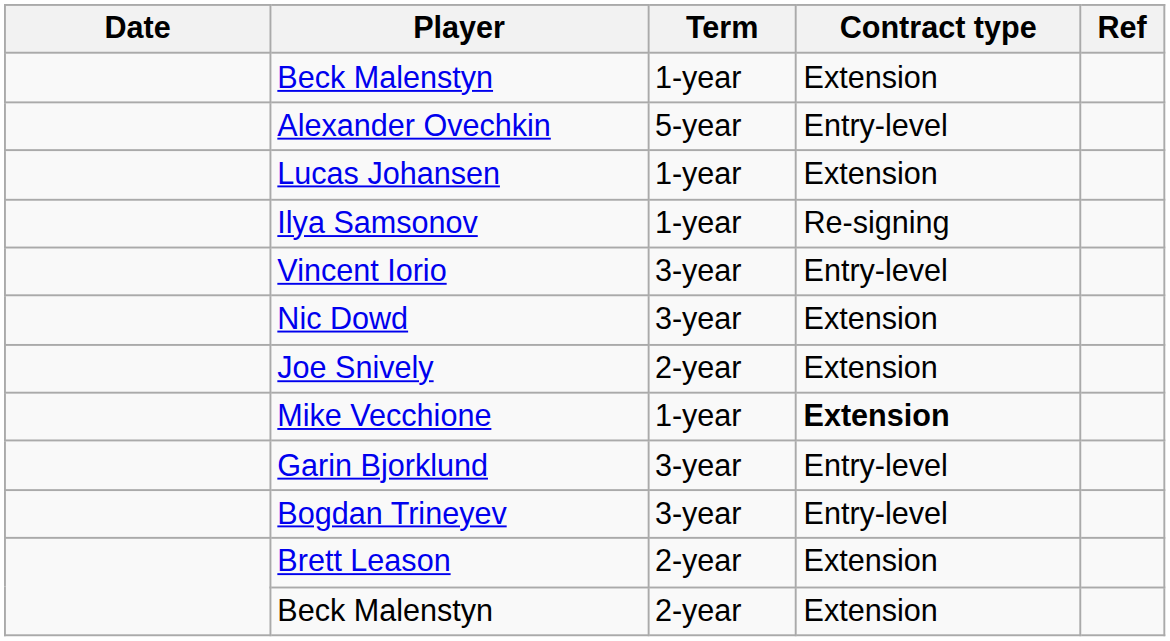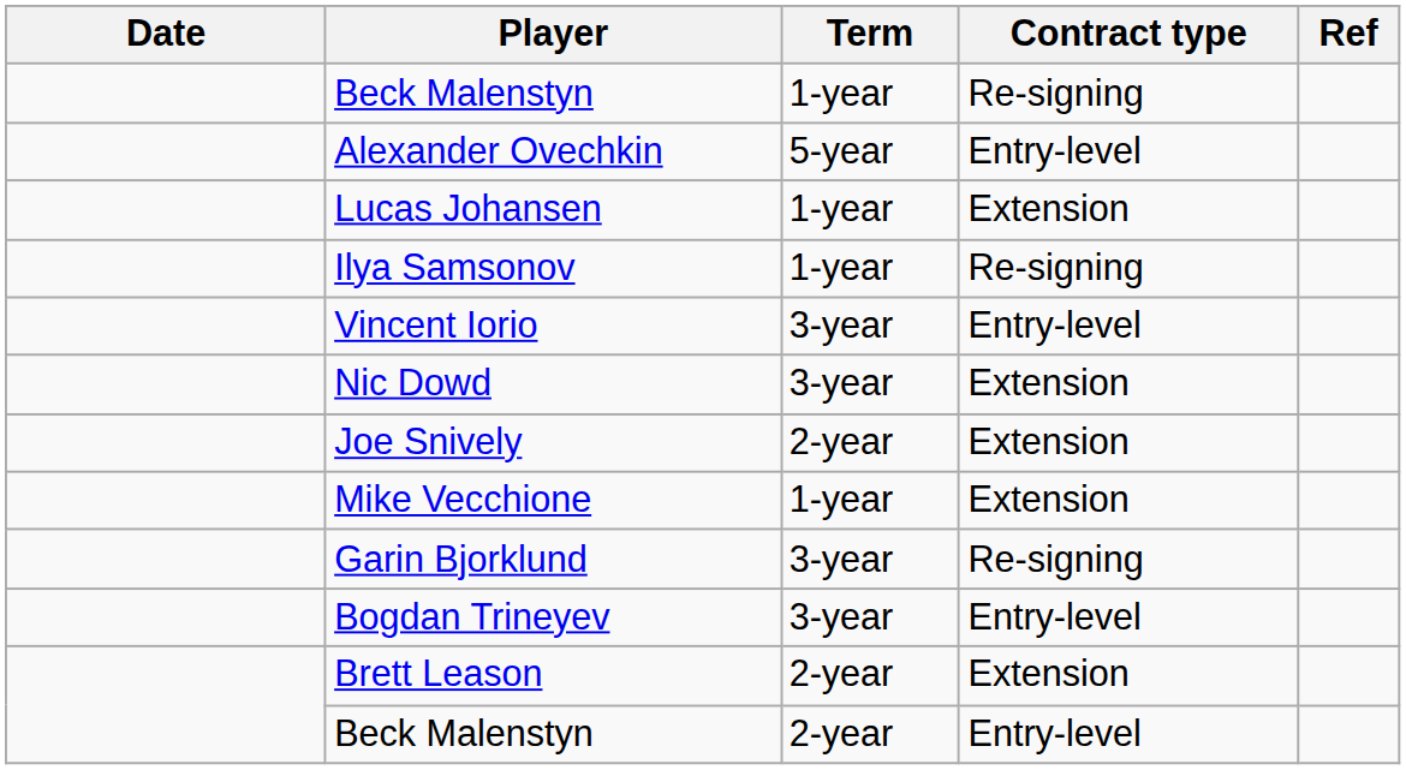Beck Malenstyn / 1-year | Contract type: Extension -> Re-signing
Mike Vecchione | Contract type: bold -> normal
Garin Bjorklund | Contract type: Entry-level -> Re-signing
Beck Malenstyn / 2-year | Contract type: Extension -> Entry-level
